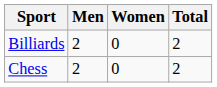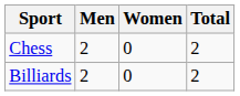rows swapped: Chess <-> Billiards
